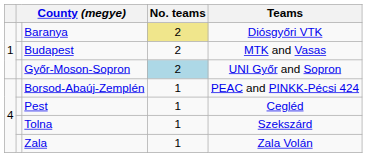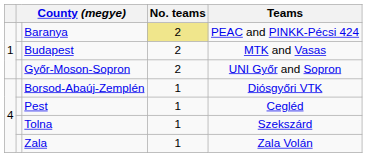Baranya | Teams: Diósgyőri VTK -> PEAC and PINKK-Pécsi 424
Győr-Moson-Sopron | No. teams: lightblue background -> no background
Borsod-Abaúj-Zemplén | Teams: PEAC and PINKK-Pécsi 424 -> Diósgyőri VTK
